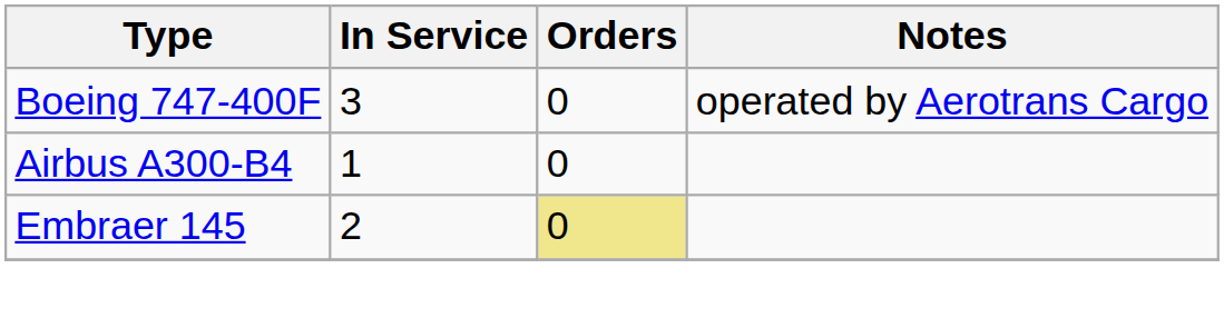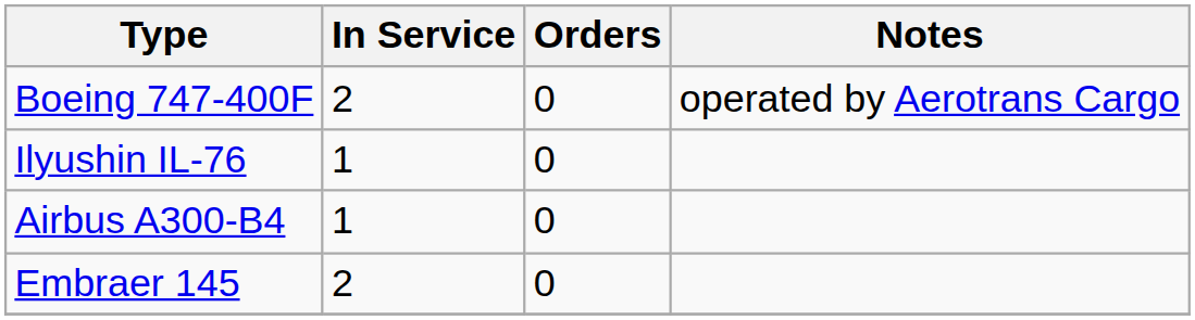Boeing 747-400F | In Service: 3 -> 2
+ row: Ilyushin IL-76 | 1 | 0
Embraer 145 | Orders: khaki background -> no background
